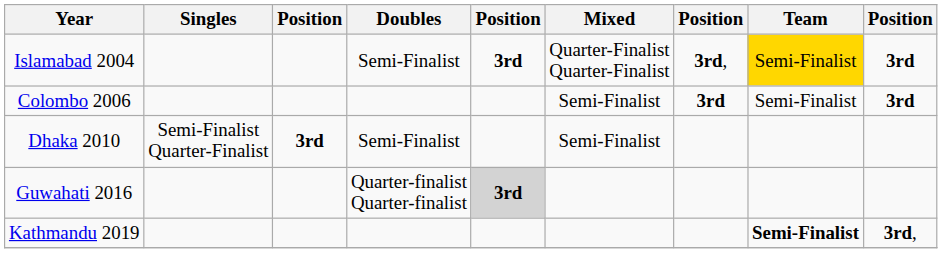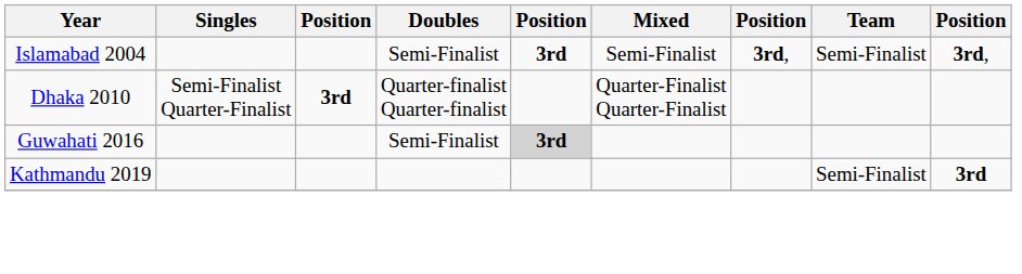Islamabad 2004 | Mixed: Quarter-Finalist Quarter-Finalist -> Semi-Finalist
Islamabad 2004 | Team: gold background -> no background
Islamabad 2004 | column 9: 3rd -> 3rd,
- row: Colombo 2006 | Semi-Finalist | 3rd | Semi-Finalist | 3rd
Dhaka 2010 | Doubles: Semi-Finalist -> Quarter-finalist Quarter-finalist
Dhaka 2010 | Mixed: Semi-Finalist -> Quarter-Finalist Quarter-Finalist
Guwahati 2016 | Doubles: Quarter-finalist Quarter-finalist -> Semi-Finalist
Kathmandu 2019 | Team: bold -> normal
Kathmandu 2019 | column 9: 3rd, -> 3rd
